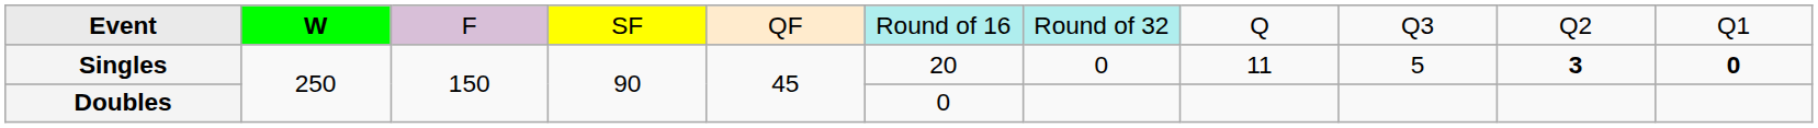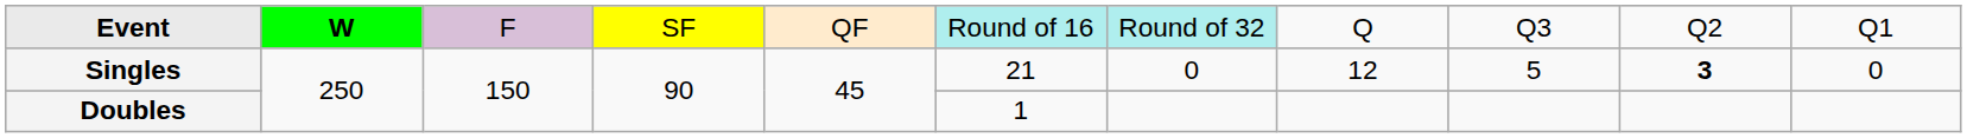Singles | column 6: 20 -> 21
Singles | column 8: 11 -> 12
Singles | column 11: bold -> normal
Doubles | column 6: 0 -> 1
